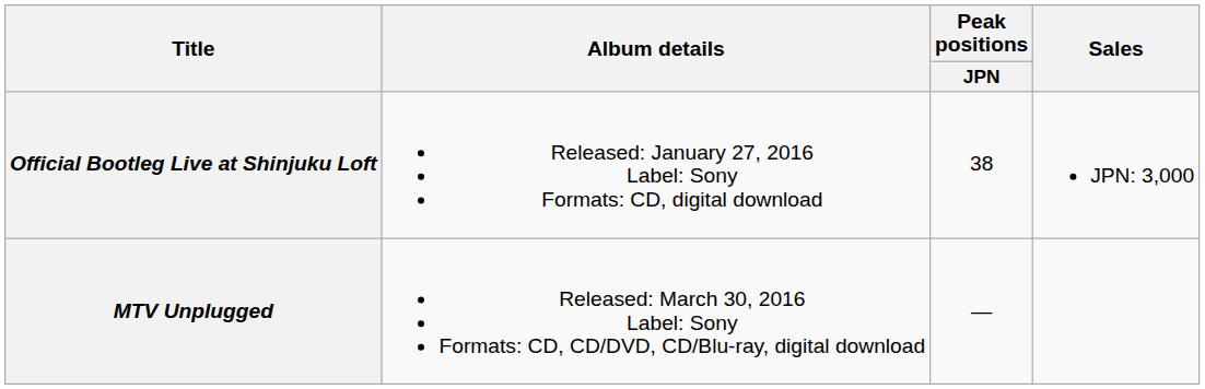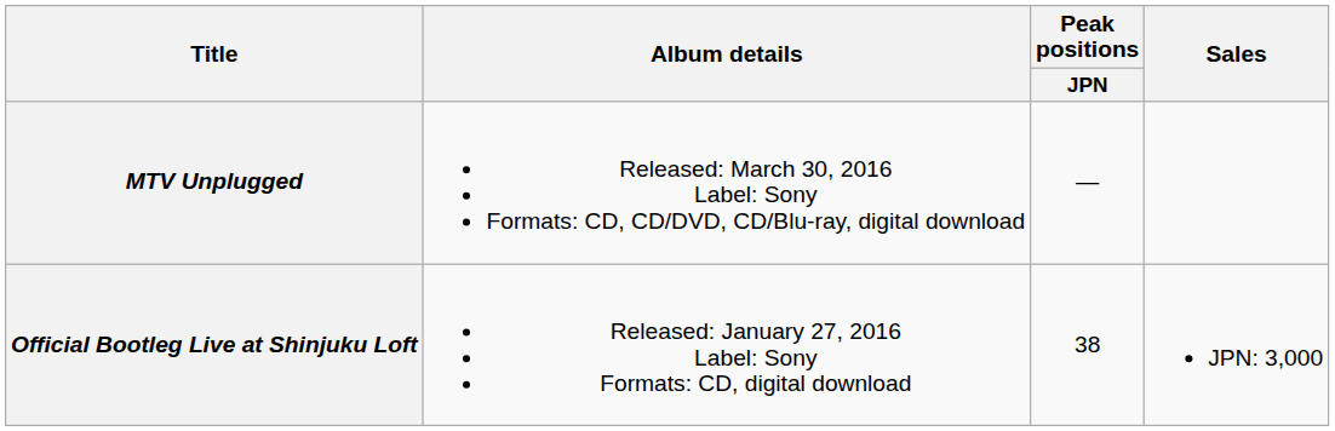rows swapped: Official Bootleg Live at Shinjuku Loft <-> MTV Unplugged
